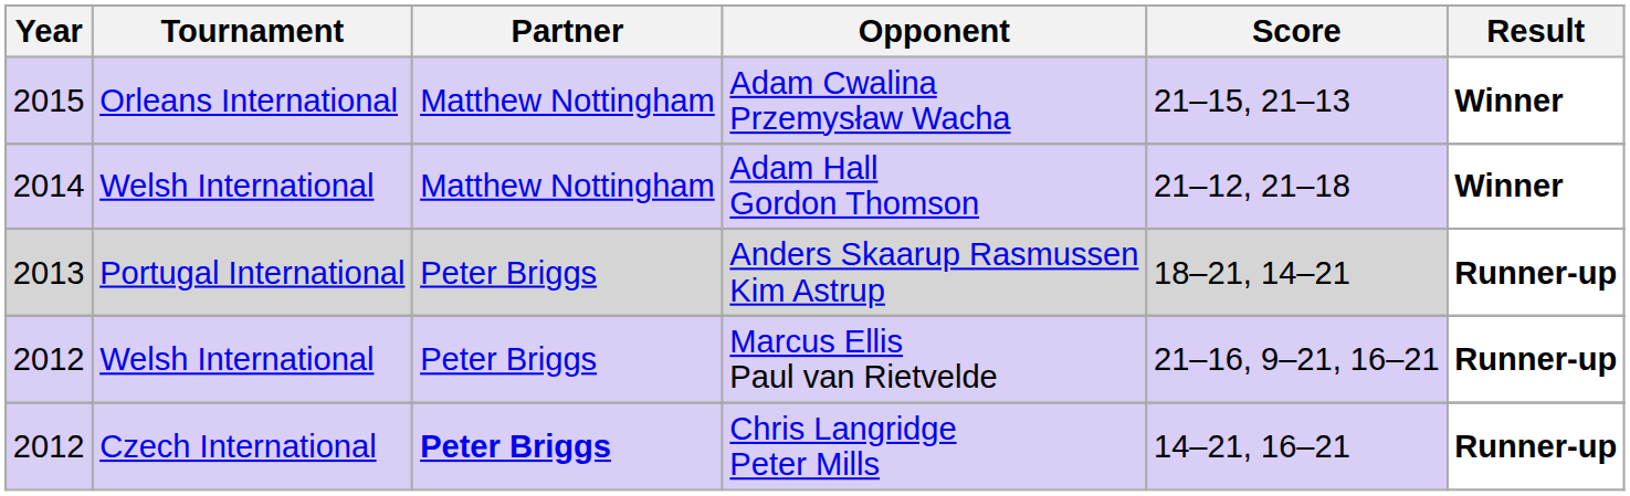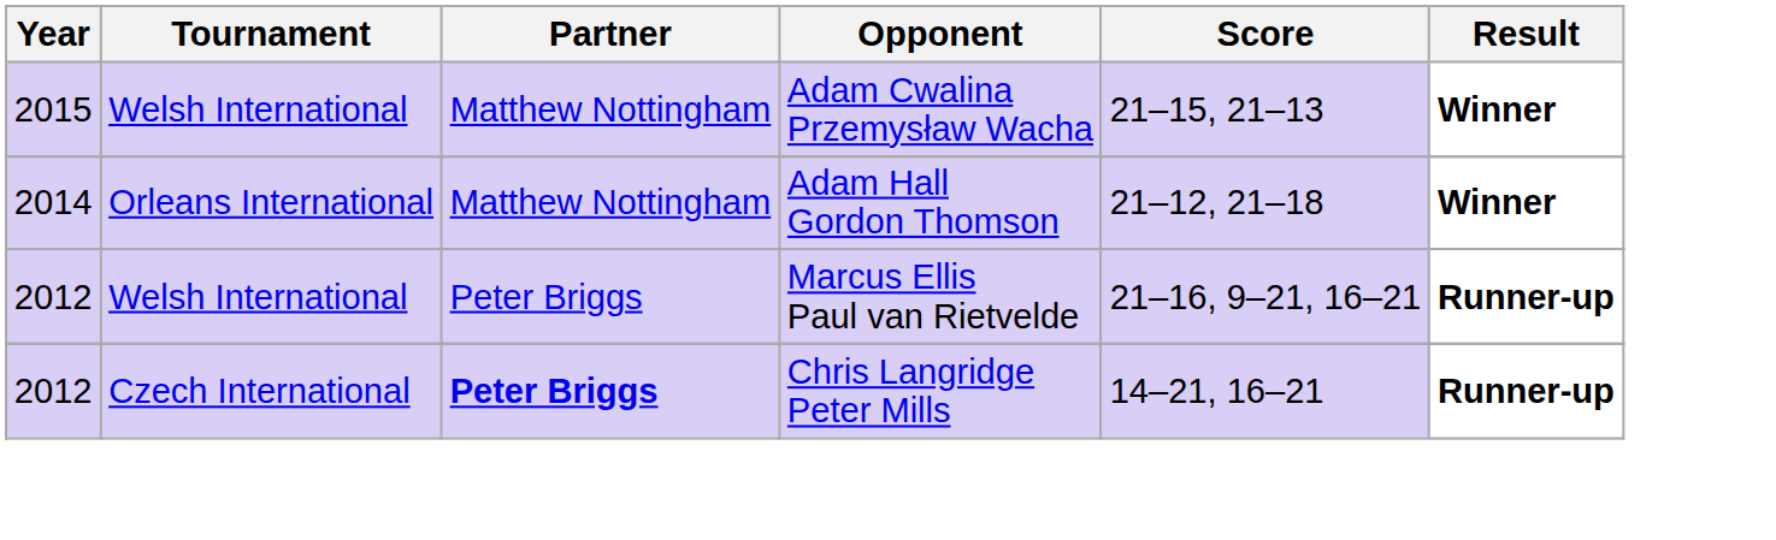Adam Cwalina Przemysław Wacha | Tournament: Orleans International -> Welsh International
Adam Hall Gordon Thomson | Tournament: Welsh International -> Orleans International
- row: 2013 | Portugal International | Peter Briggs | Anders Skaarup Rasmussen Kim Astrup | 18–21, 14–21 | Runner-up
